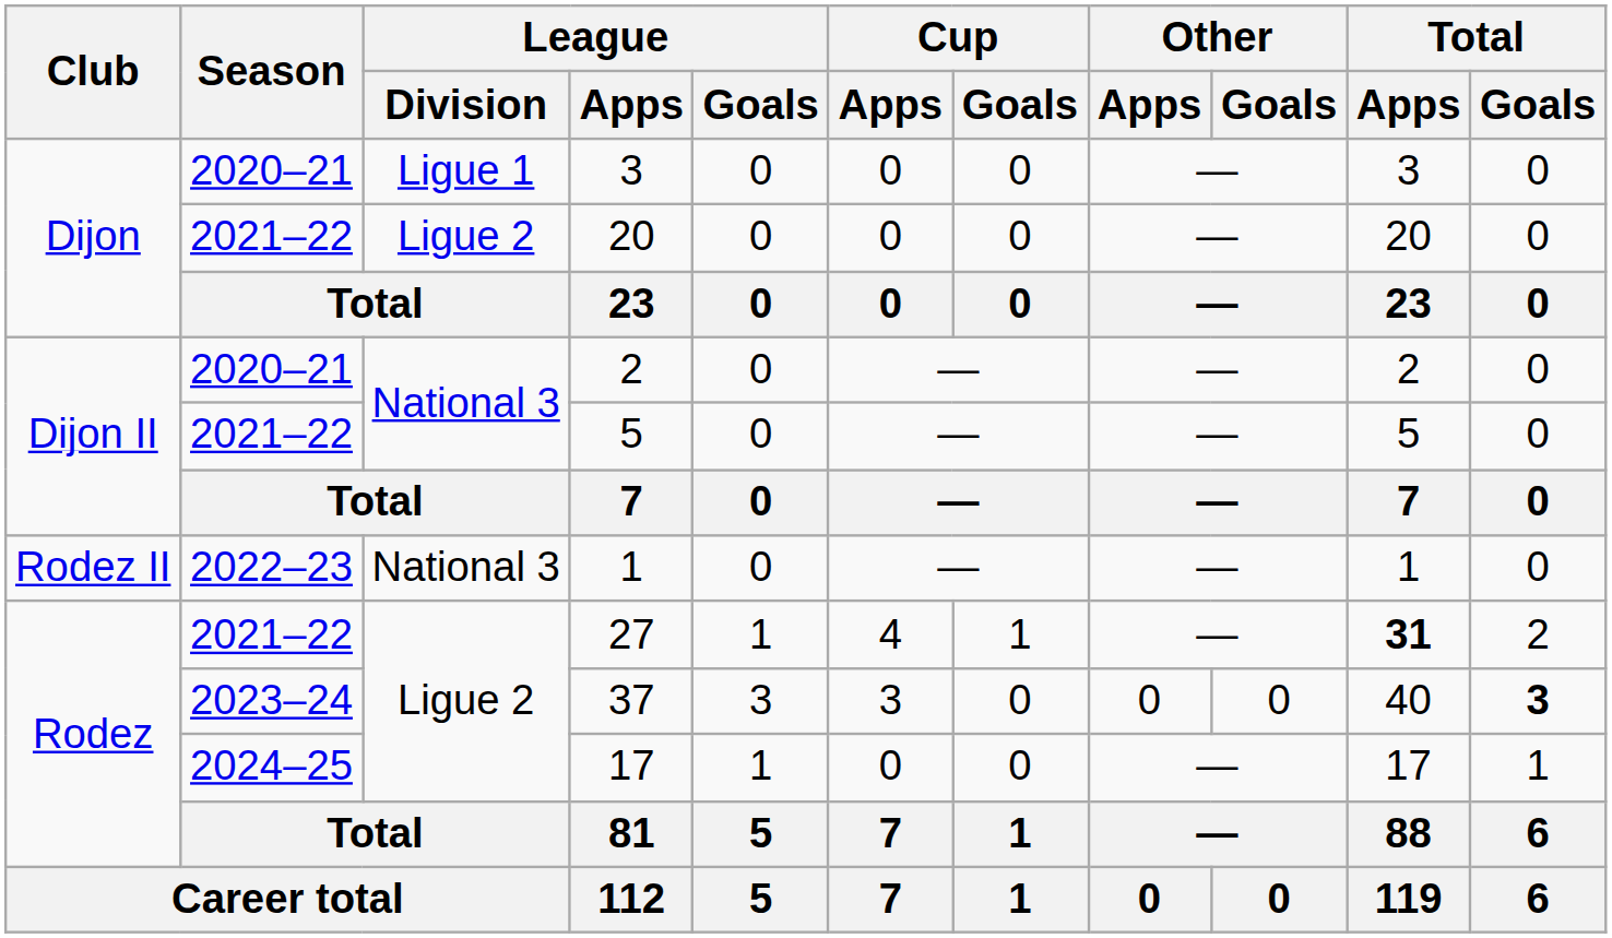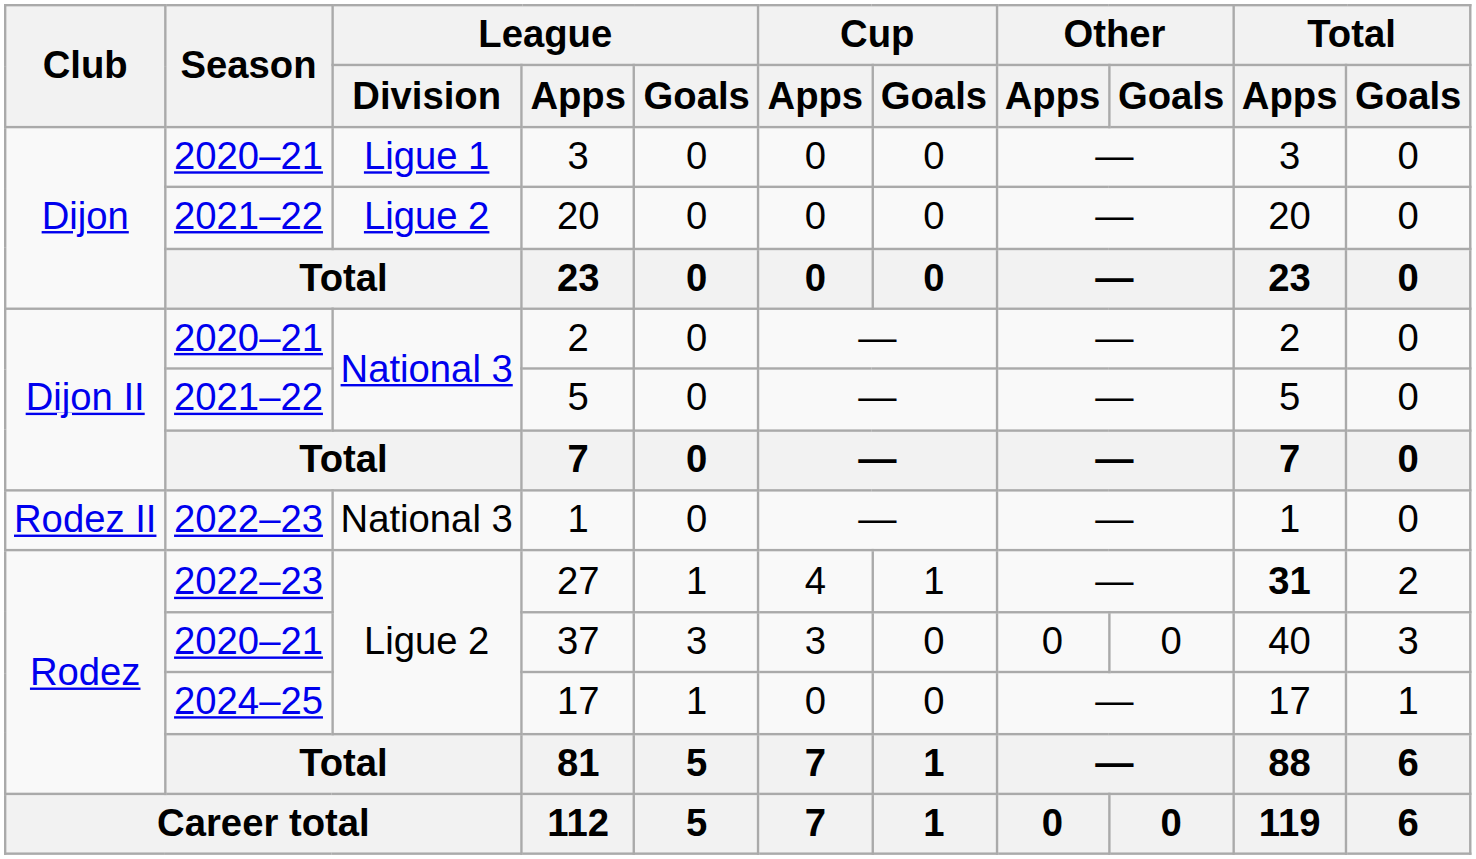27 | Season: 2021–22 -> 2022–23
37 | Season: 2023–24 -> 2020–21
37 | Total / Goals: bold -> normal
